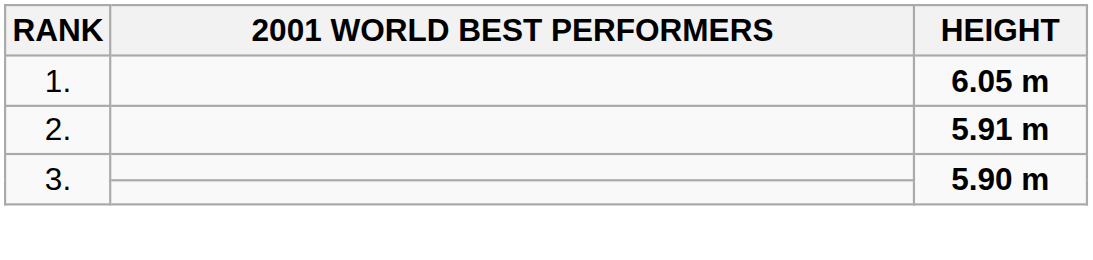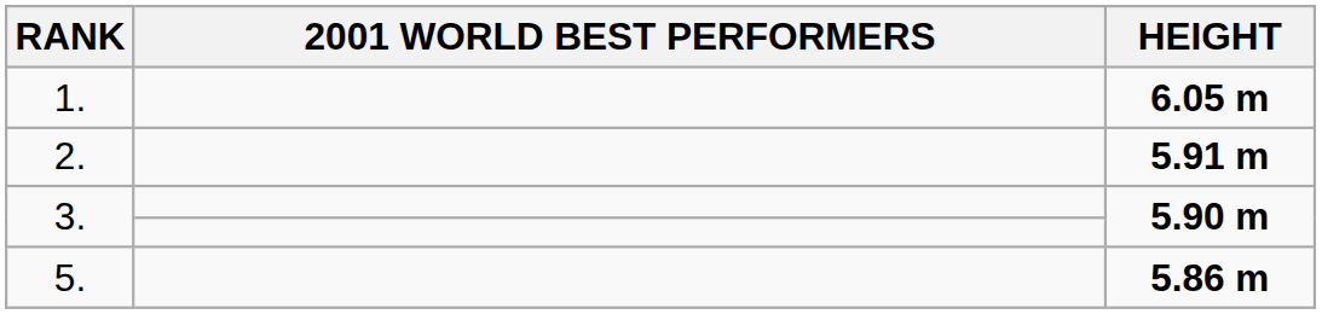+ row: 5. | 5.86 m
